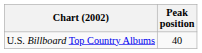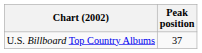U.S. Billboard Top Country Albums | Peak position: 40 -> 37
